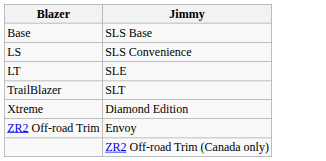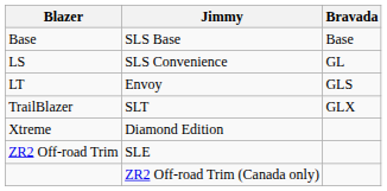+ column: Bravada | Base | GL | GLS | GLX
LT | Jimmy: SLE -> Envoy
ZR2 Off-road Trim | Jimmy: Envoy -> SLE
